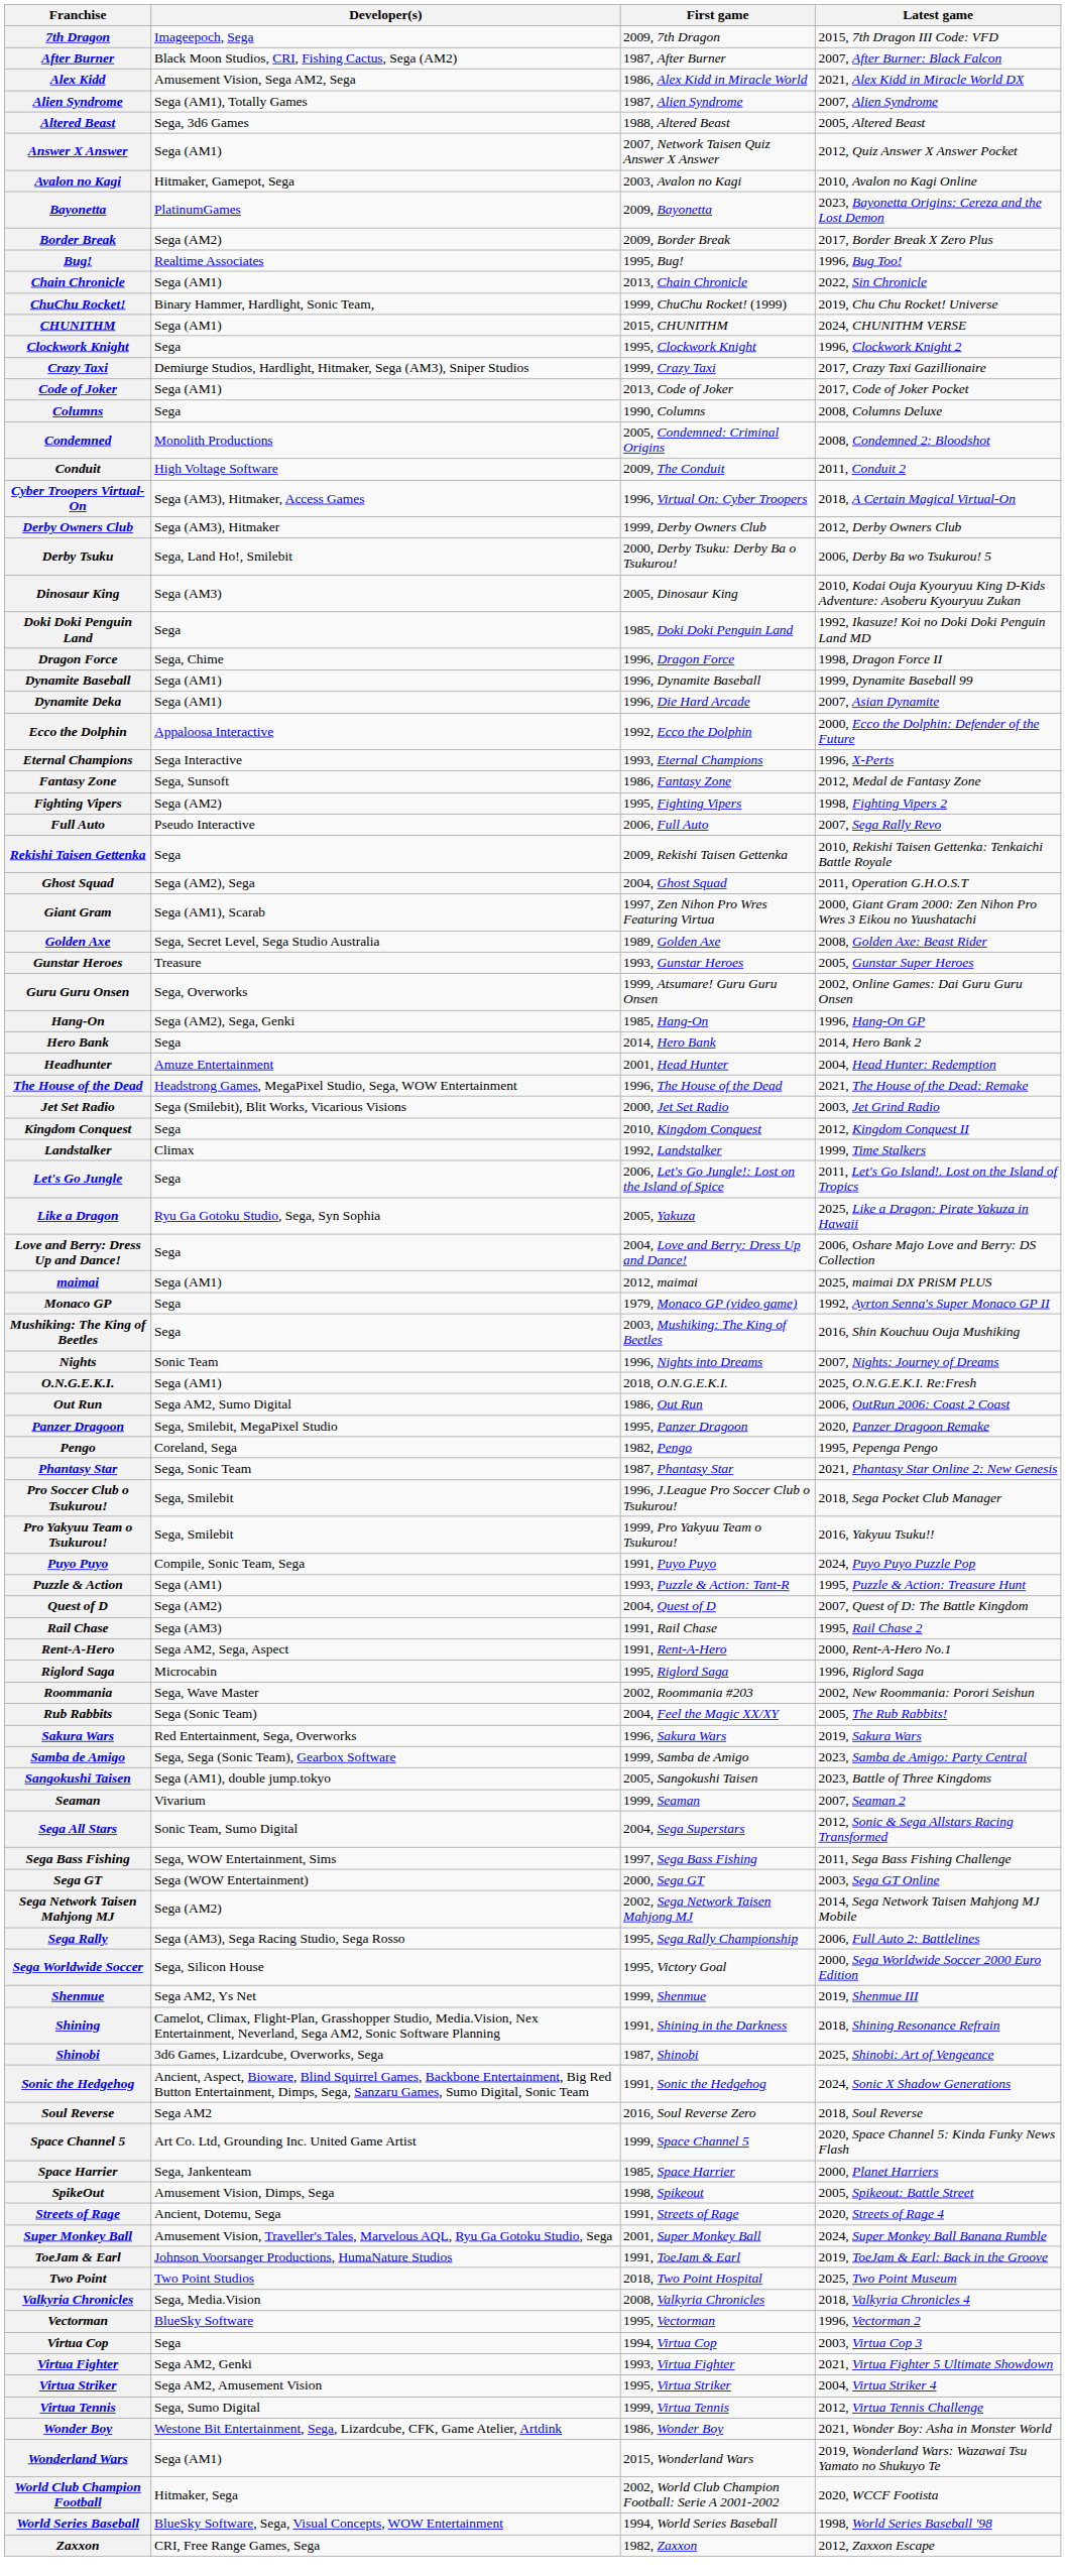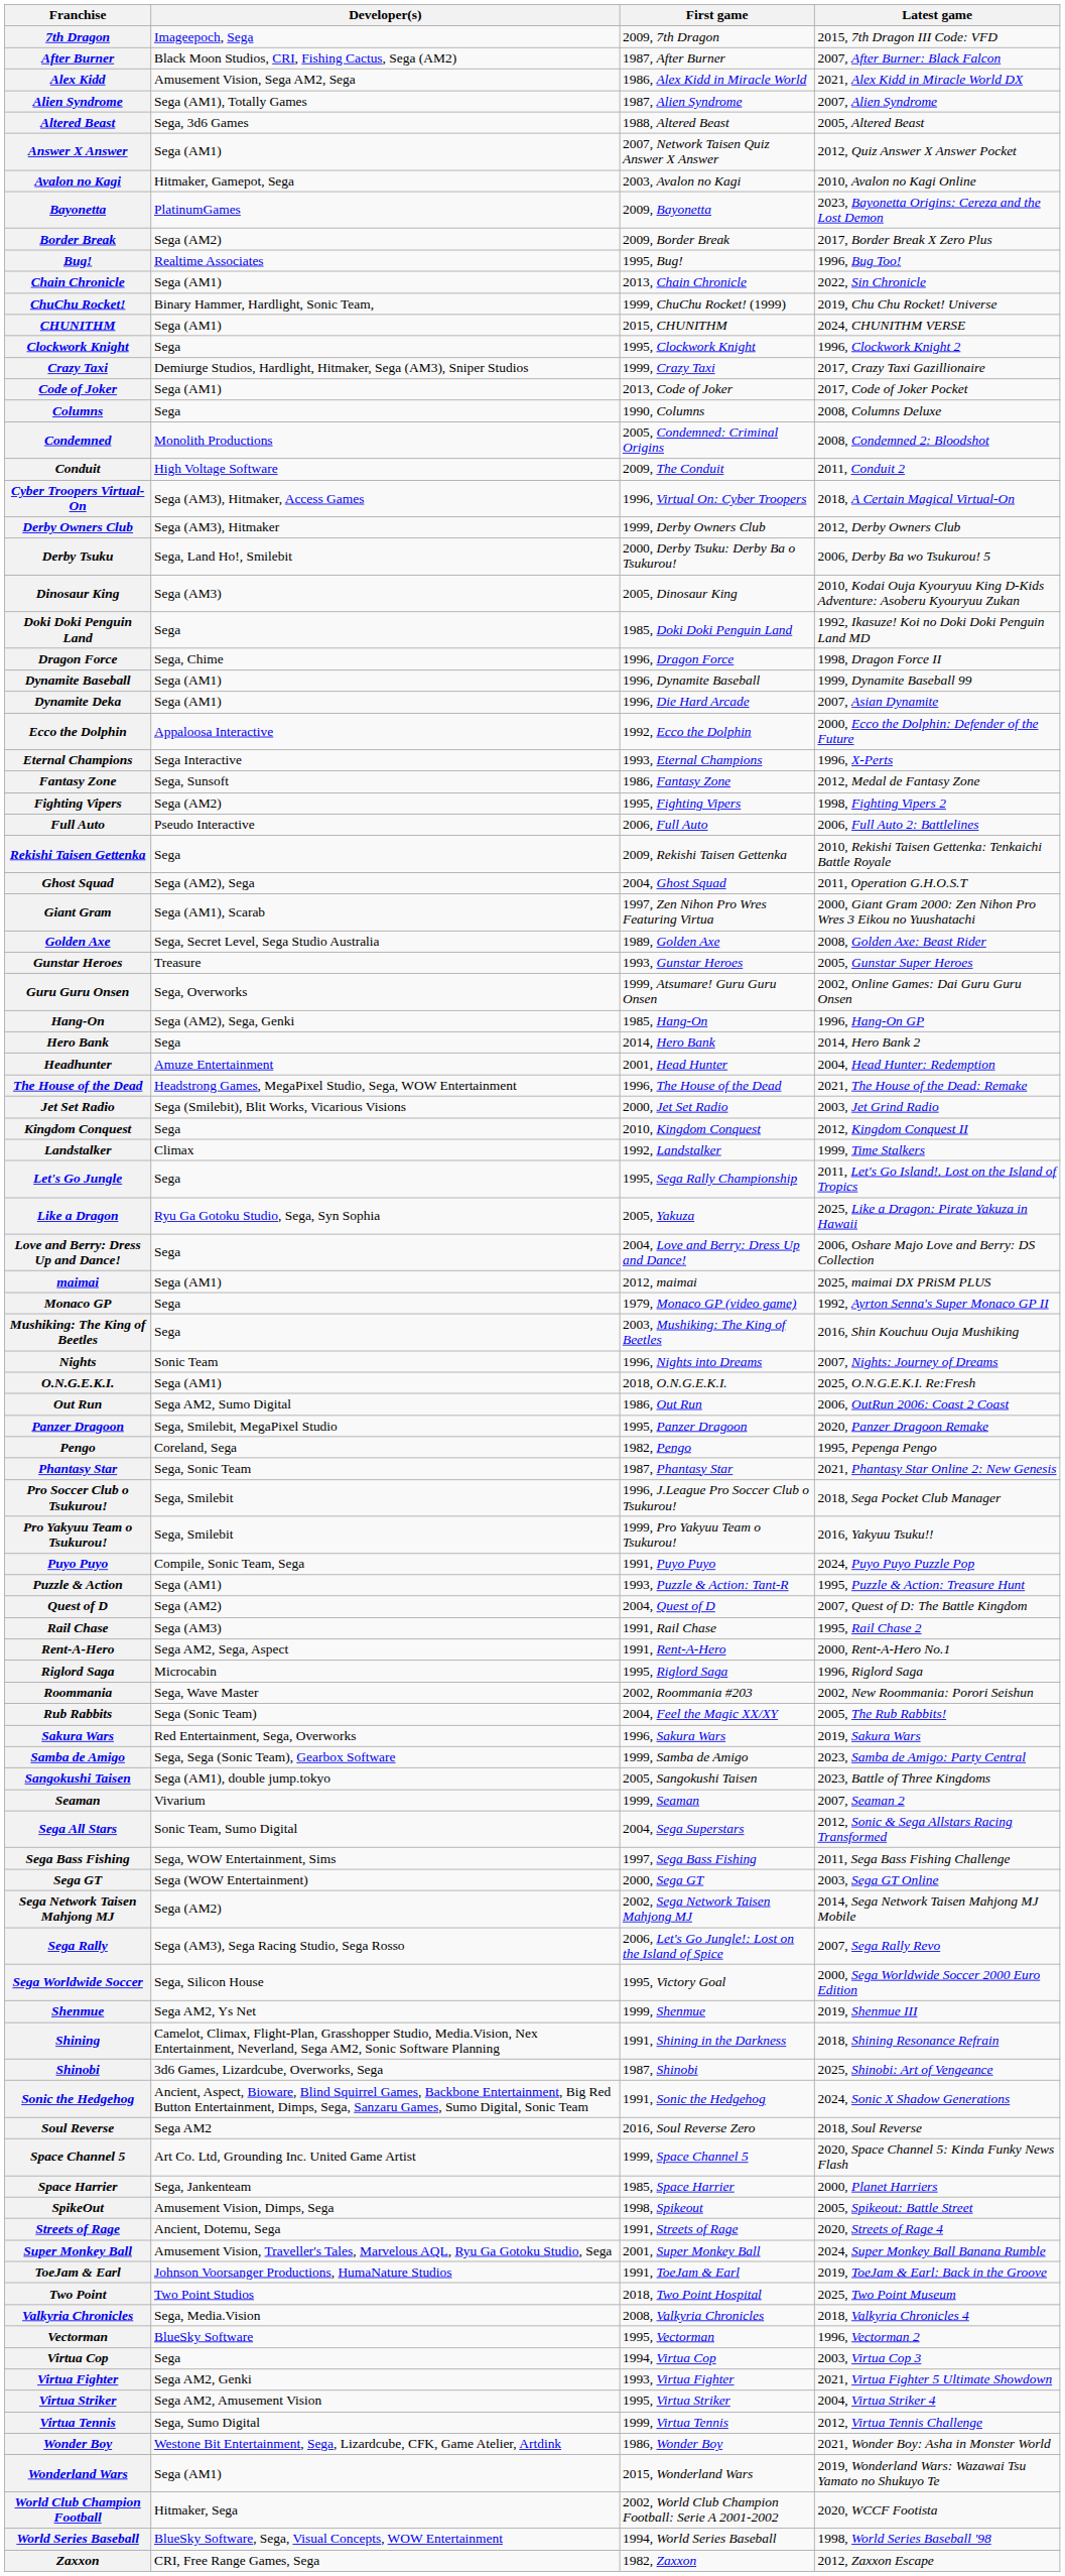Full Auto | Latest game: 2007, Sega Rally Revo -> 2006, Full Auto 2: Battlelines
Let's Go Jungle | First game: 2006, Let's Go Jungle!: Lost on the Island of Spice -> 1995, Sega Rally Championship
Sega Rally | First game: 1995, Sega Rally Championship -> 2006, Let's Go Jungle!: Lost on the Island of Spice
Sega Rally | Latest game: 2006, Full Auto 2: Battlelines -> 2007, Sega Rally Revo
